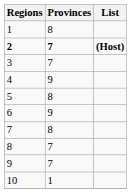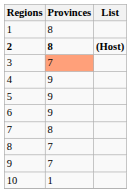2 | Provinces: 7 -> 8
3 | Provinces: no background -> lightsalmon background
5 | Provinces: 8 -> 9
